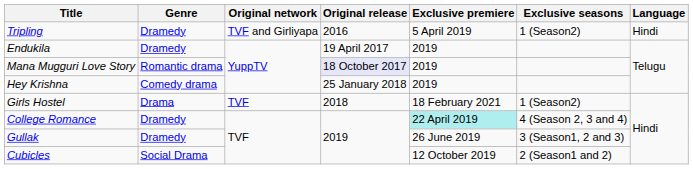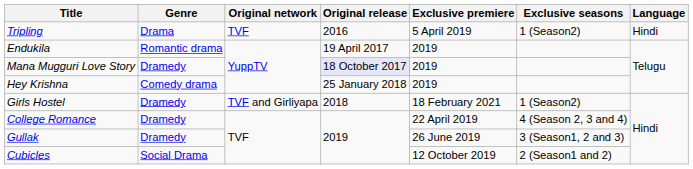Tripling | Genre: Dramedy -> Drama
Tripling | Original network: TVF and Girliyapa -> TVF
Endukila | Genre: Dramedy -> Romantic drama
Mana Mugguri Love Story | Genre: Romantic drama -> Dramedy
Girls Hostel | Genre: Drama -> Dramedy
Girls Hostel | Original network: TVF -> TVF and Girliyapa
College Romance | Exclusive premiere: paleturquoise background -> no background
